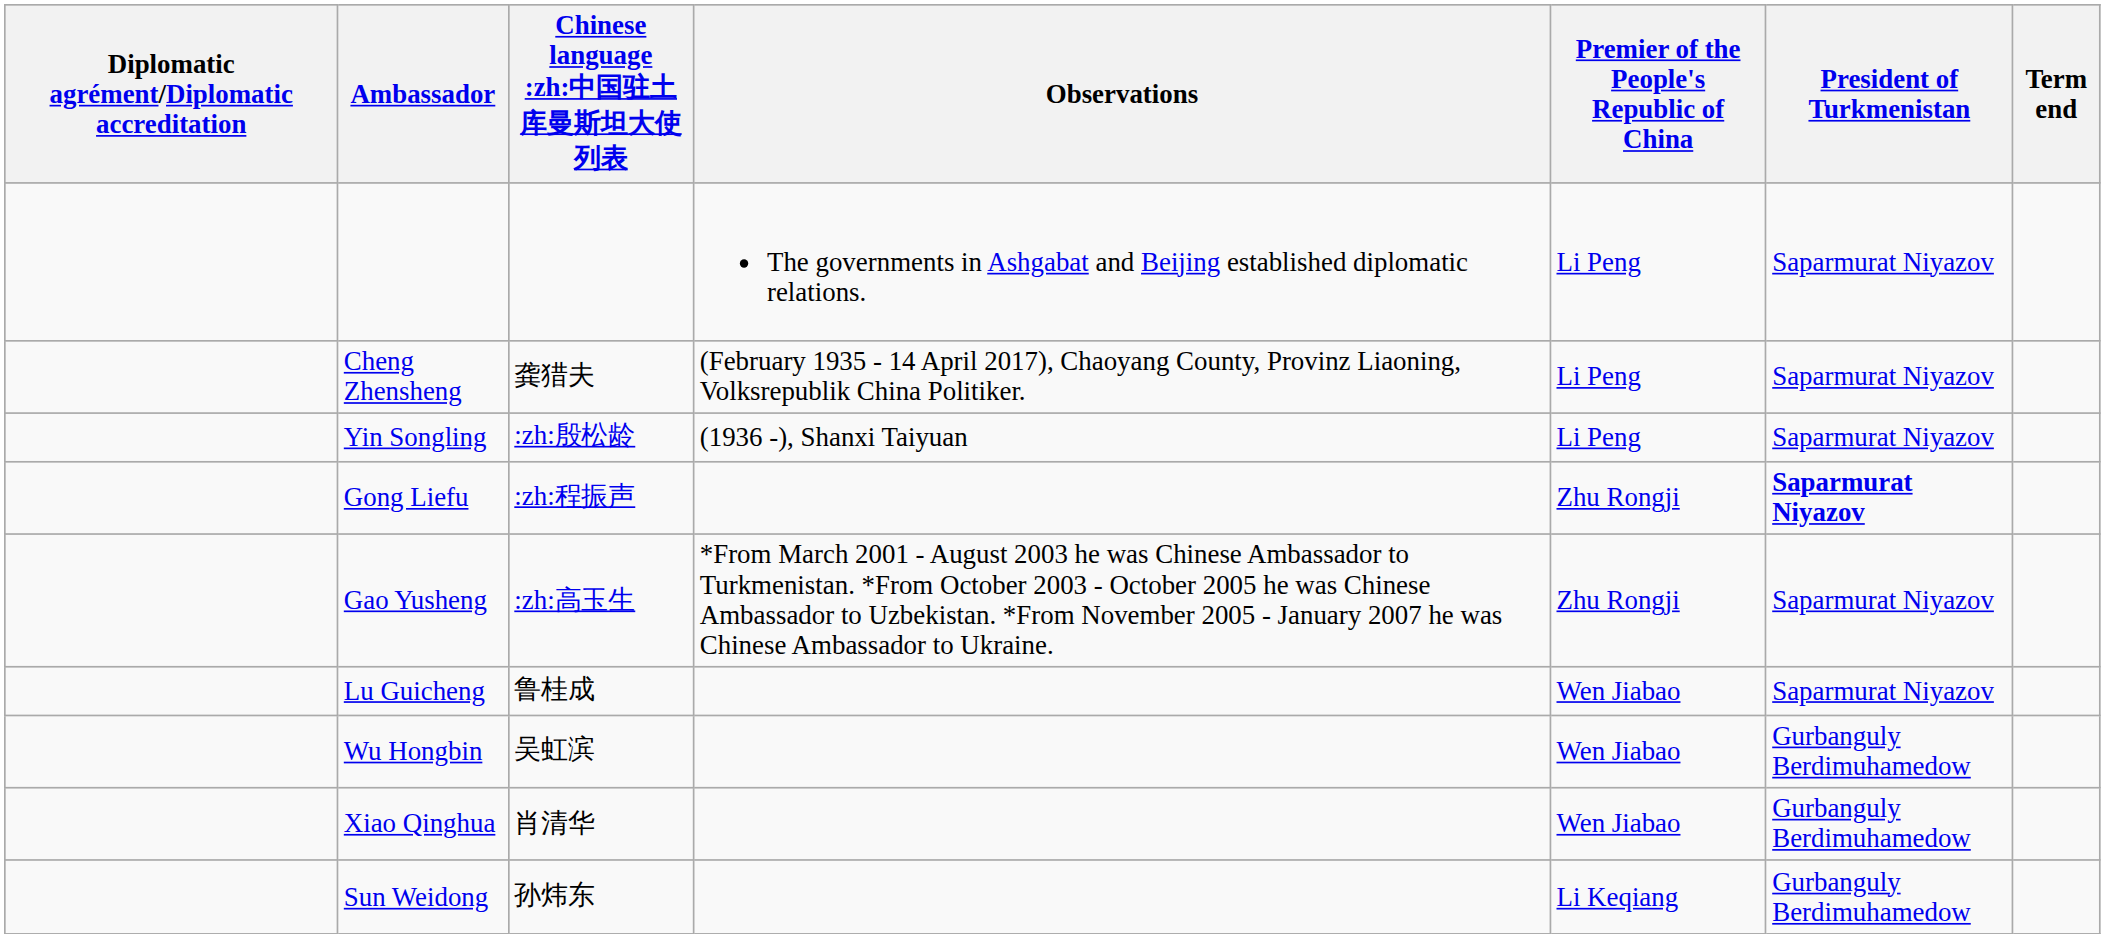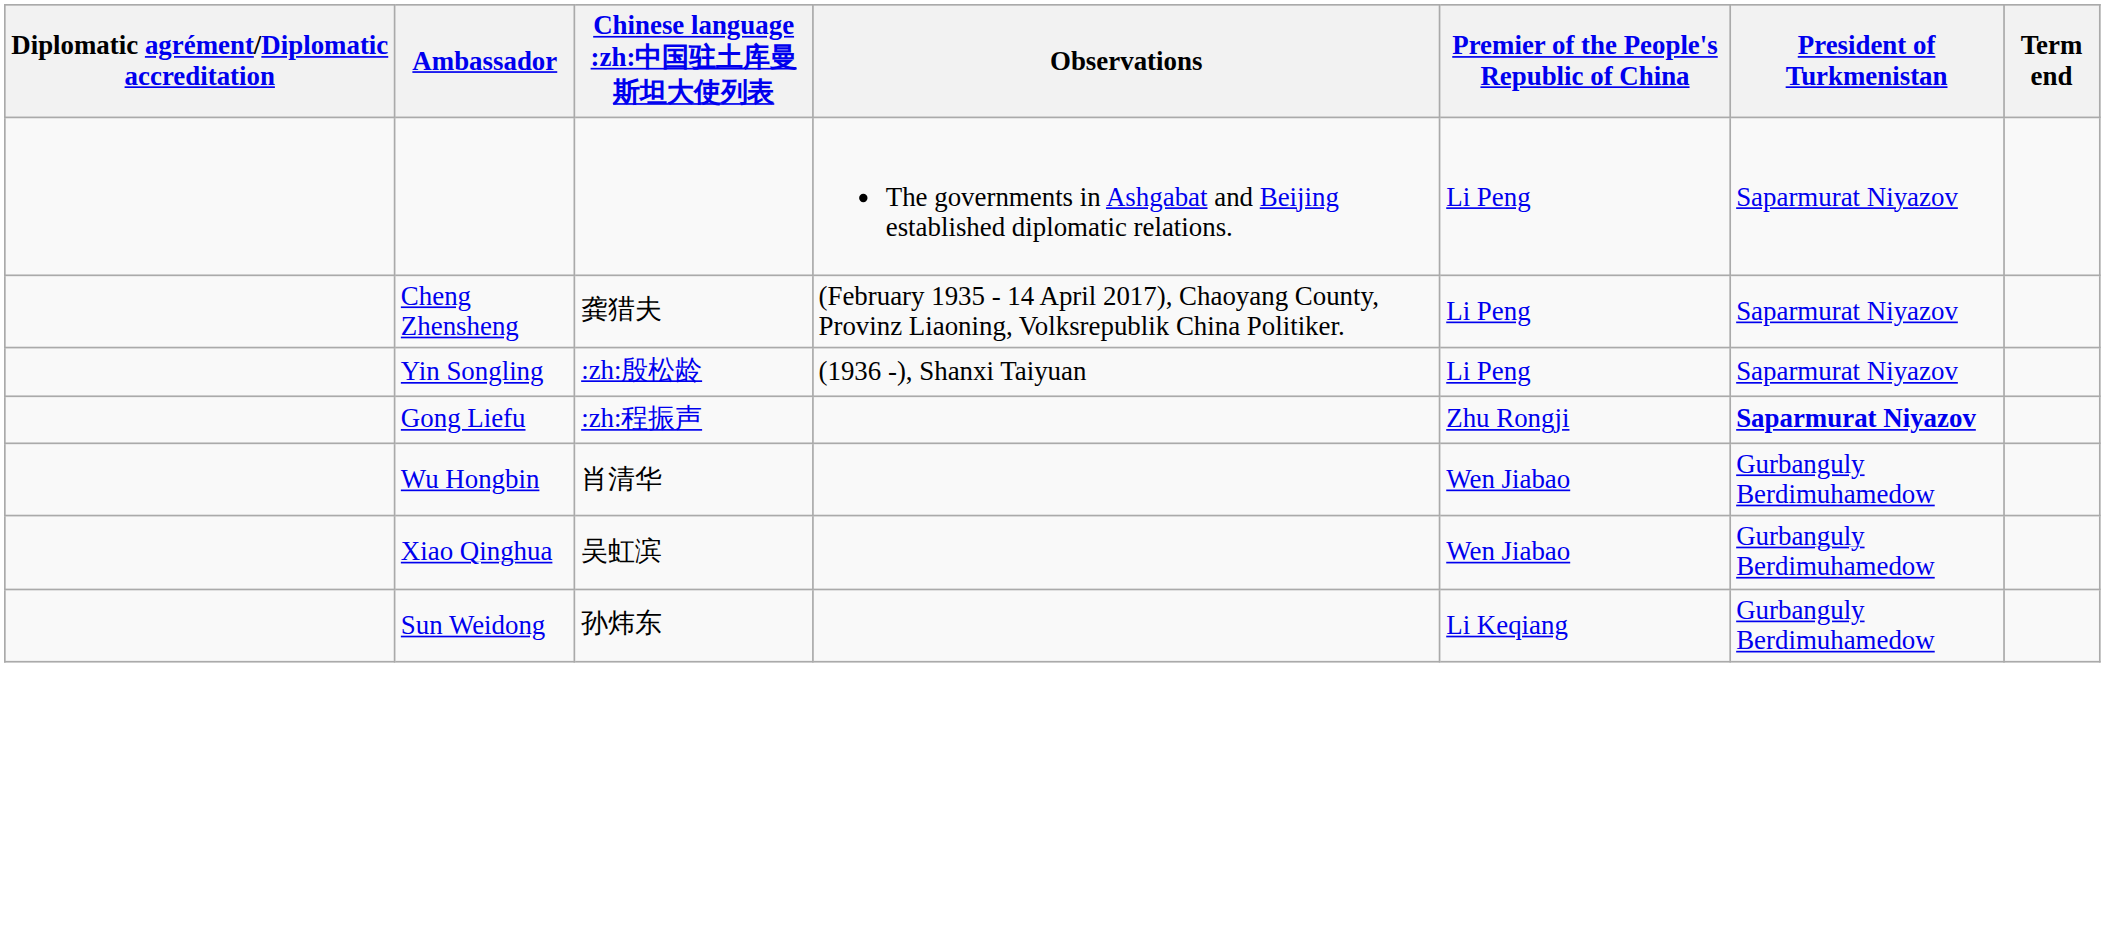- row: Gao Yusheng | :zh:高玉生 | *From March 2001 - August 2003 he was Chinese Ambassador to Turkmenistan. *From October 2003 - October 2005 he was Chinese Ambassador to Uzbekistan. *From November 2005 - January 2007 he was Chinese Ambassador to Ukraine. | Zhu Rongji | Saparmurat Niyazov
- row: Lu Guicheng | 鲁桂成 | Wen Jiabao | Saparmurat Niyazov
Wu Hongbin | Chinese language :zh:中国驻土库曼斯坦大使列表: 吴虹滨 -> 肖清华
Xiao Qinghua | Chinese language :zh:中国驻土库曼斯坦大使列表: 肖清华 -> 吴虹滨
